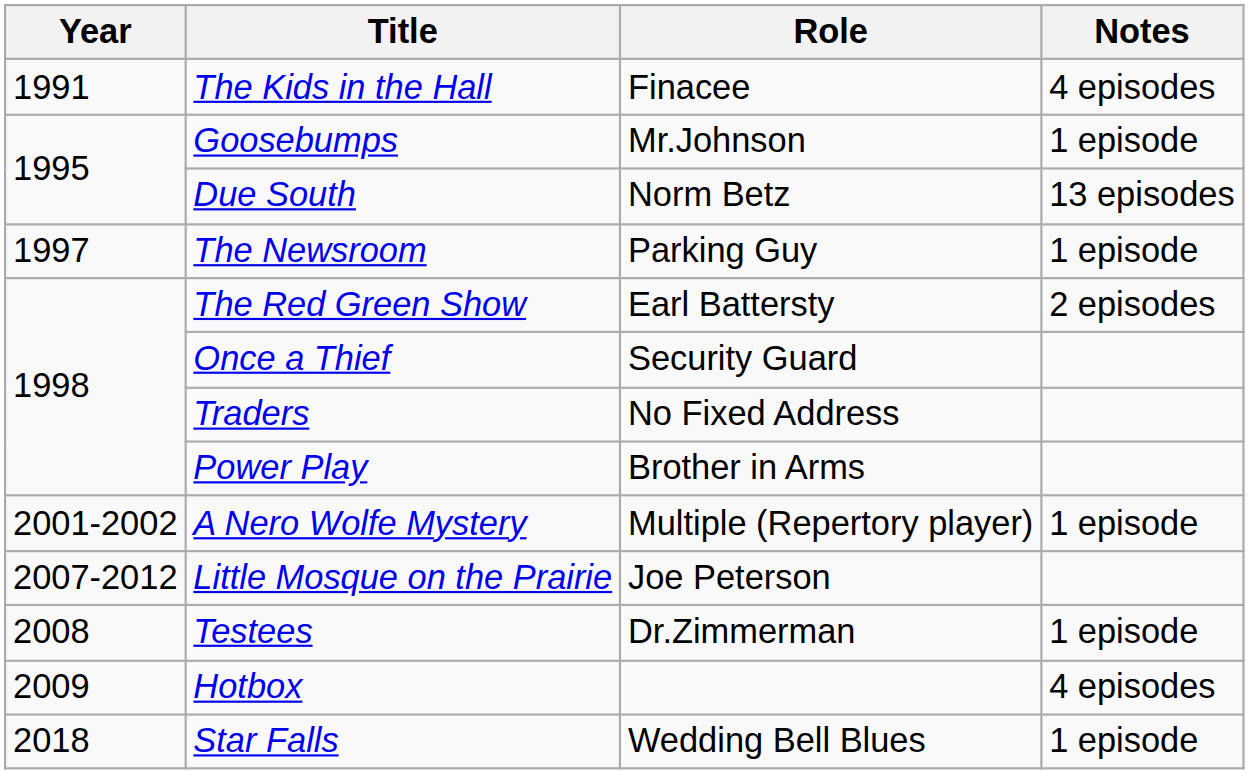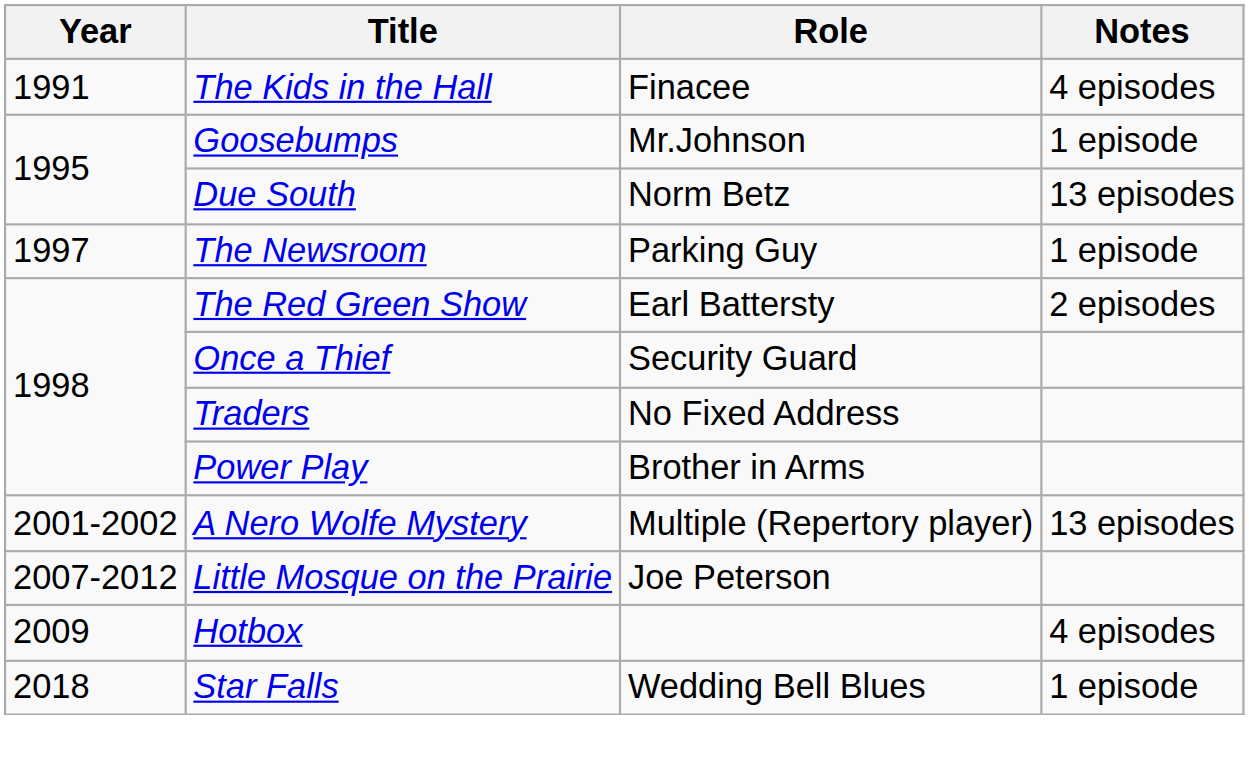A Nero Wolfe Mystery | Notes: 1 episode -> 13 episodes
- row: 2008 | Testees | Dr.Zimmerman | 1 episode
